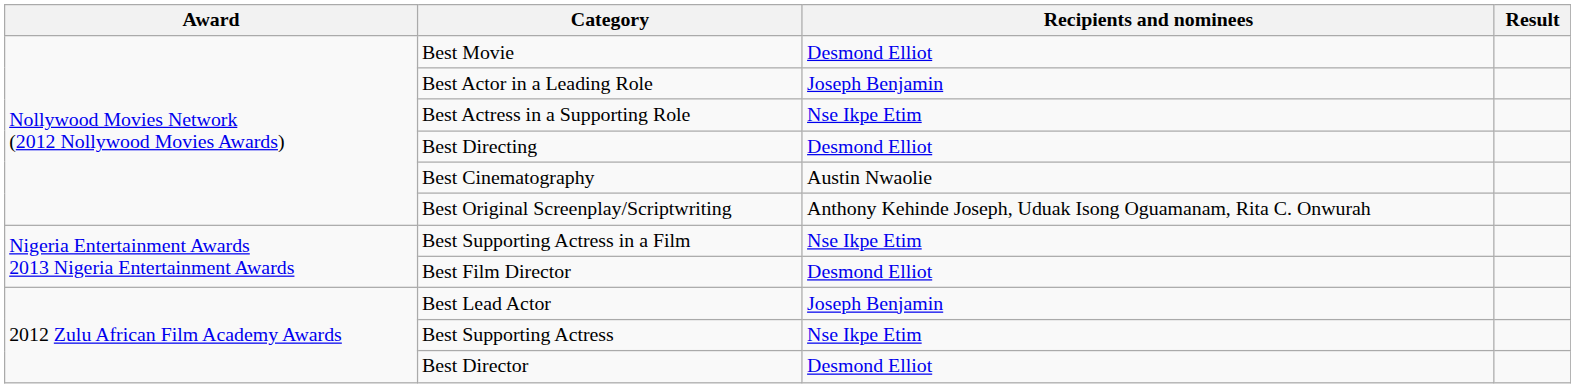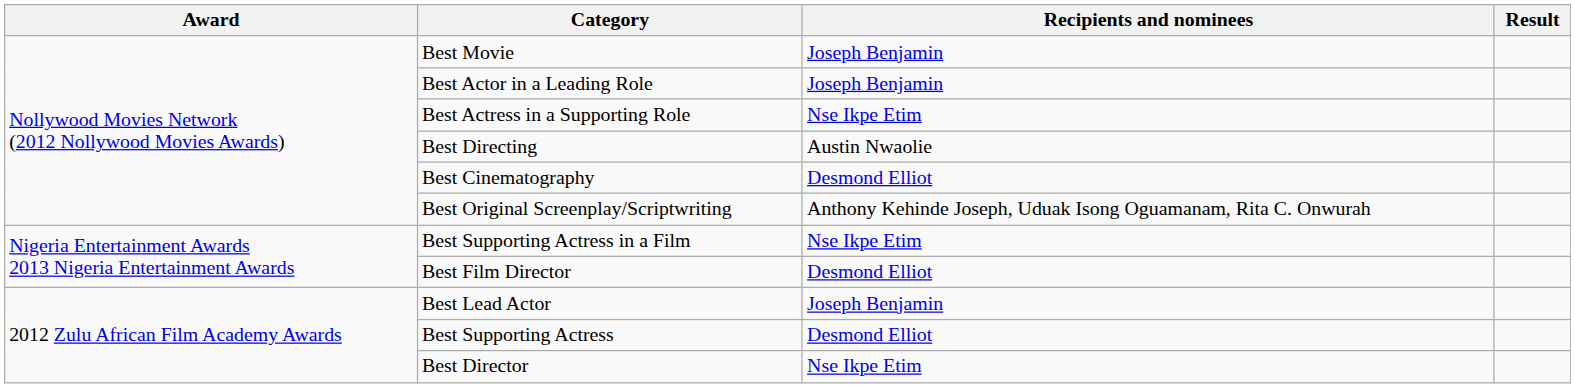Best Movie | Recipients and nominees: Desmond Elliot -> Joseph Benjamin
Best Directing | Recipients and nominees: Desmond Elliot -> Austin Nwaolie
Best Cinematography | Recipients and nominees: Austin Nwaolie -> Desmond Elliot
Best Supporting Actress | Recipients and nominees: Nse Ikpe Etim -> Desmond Elliot
Best Director | Recipients and nominees: Desmond Elliot -> Nse Ikpe Etim
